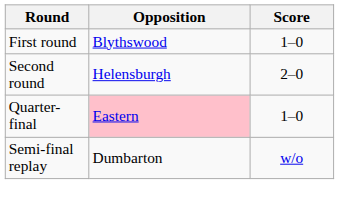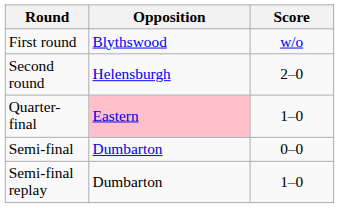First round | Score: 1–0 -> w/o
+ row: Semi-final | Dumbarton | 0–0
Semi-final replay | Score: w/o -> 1–0
